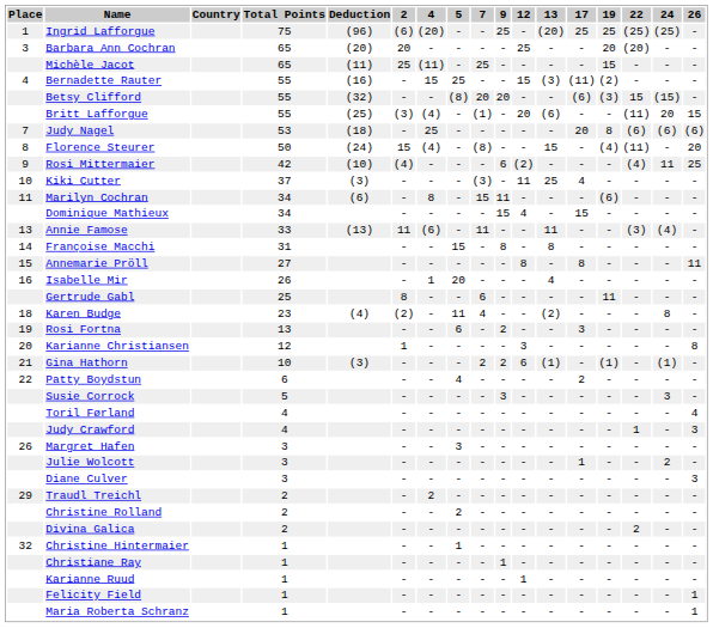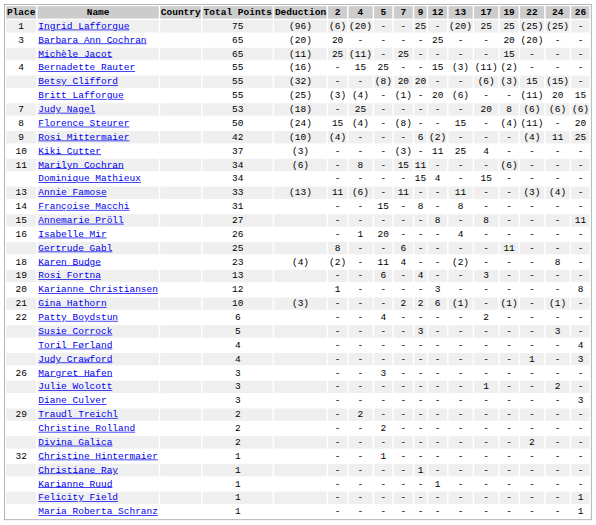Rosi Fortna | 9: 2 -> 4
